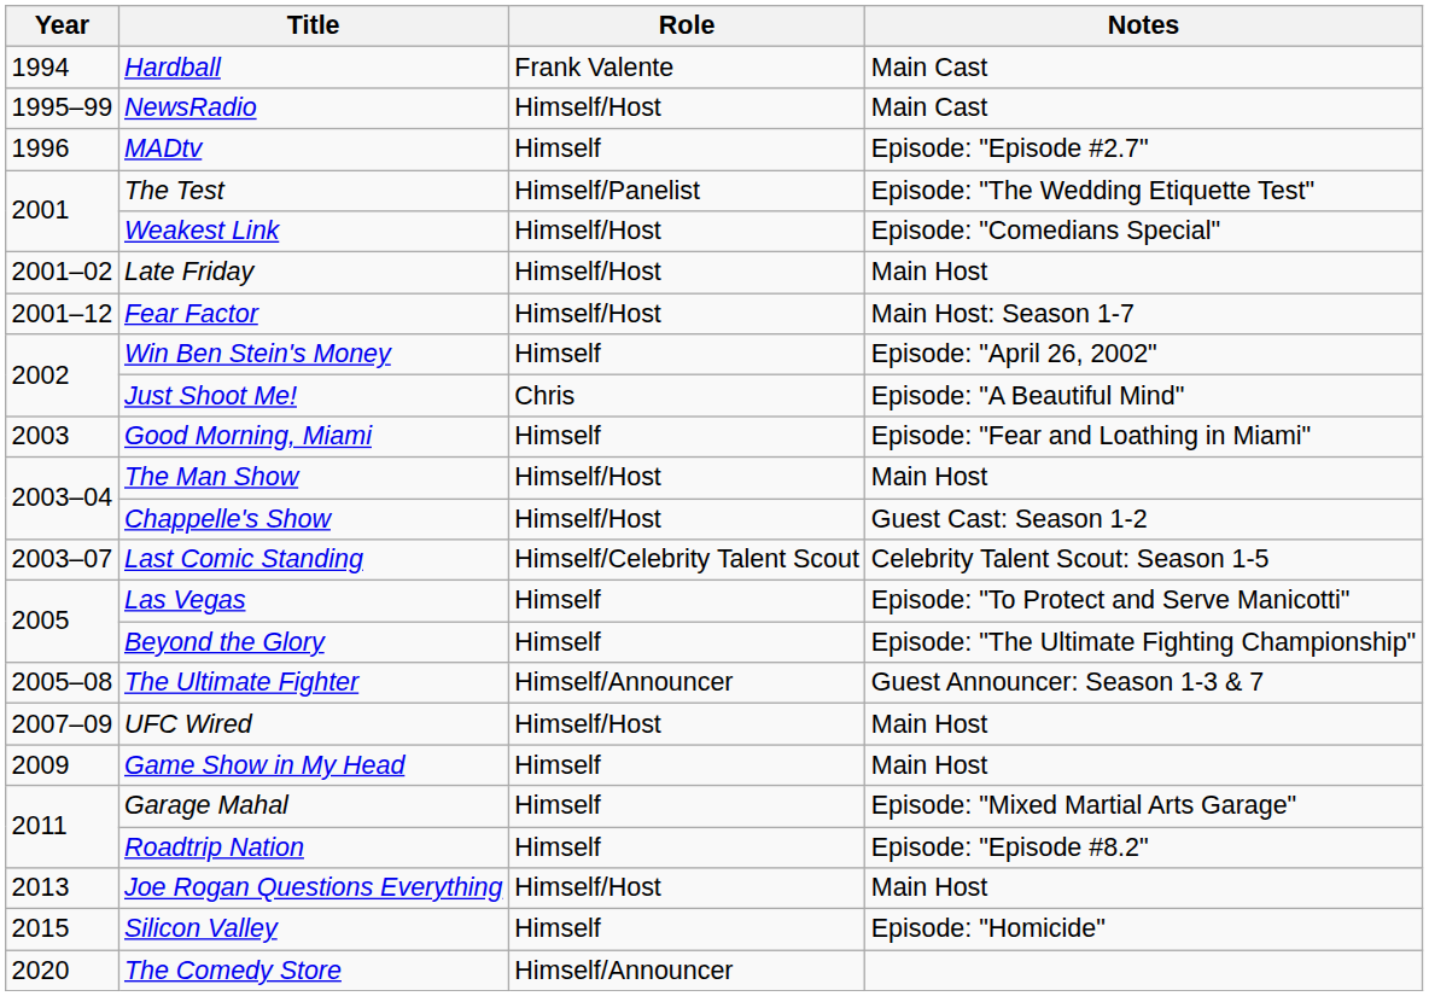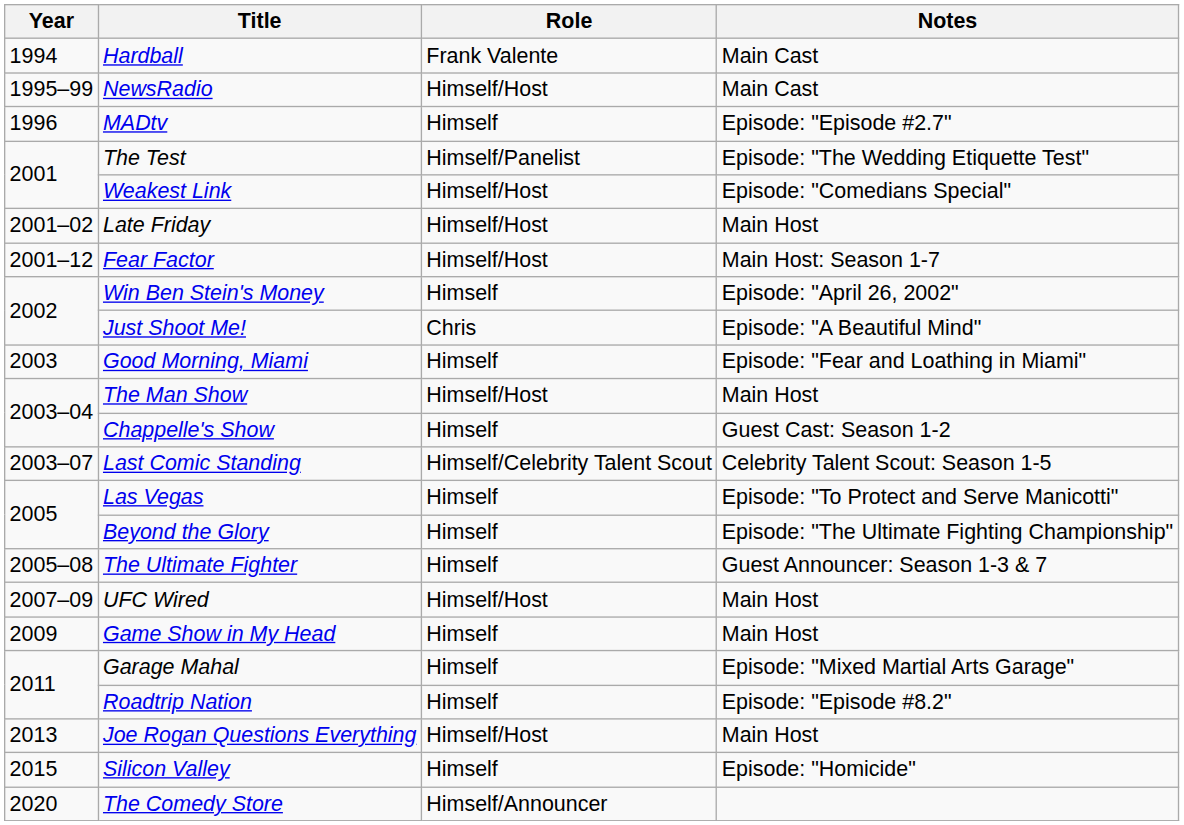Chappelle's Show | Role: Himself/Host -> Himself
The Ultimate Fighter | Role: Himself/Announcer -> Himself
